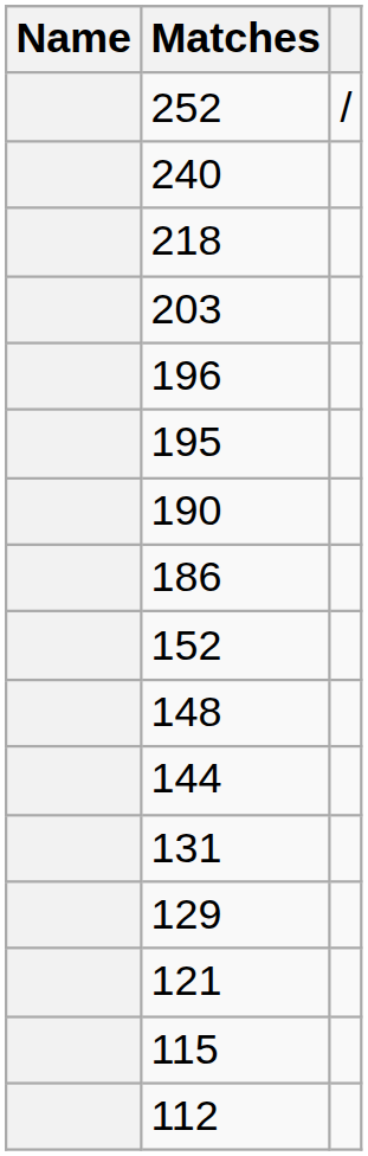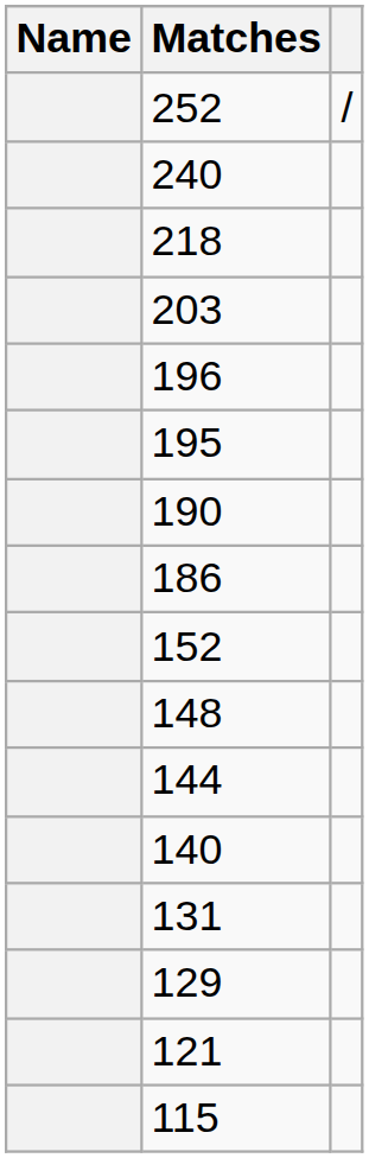+ row: 140
- row: 112
